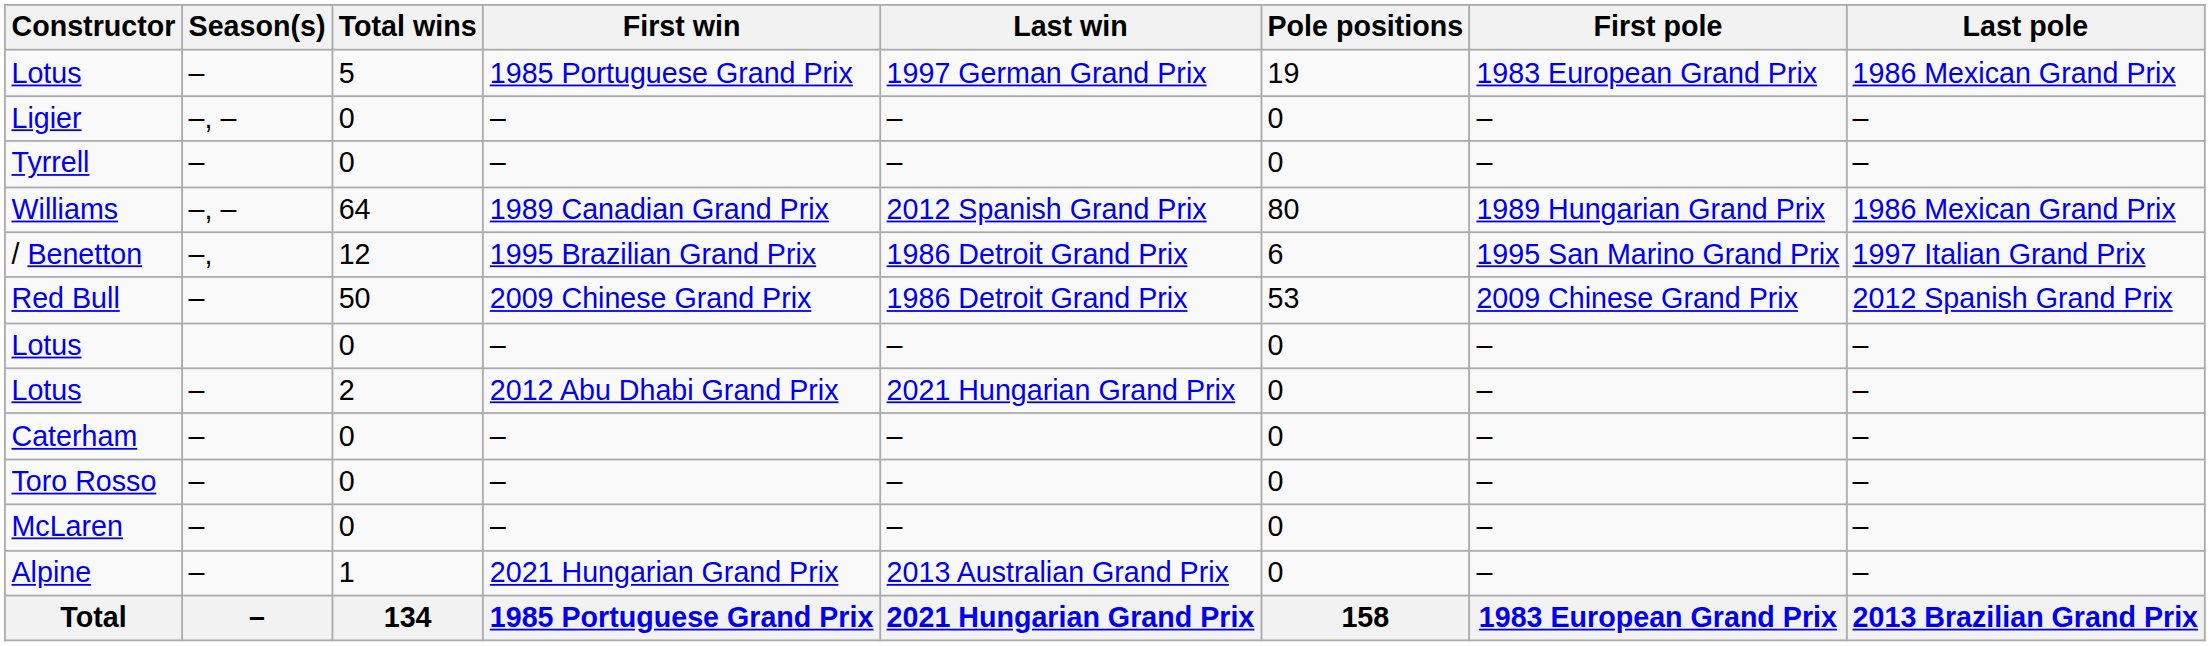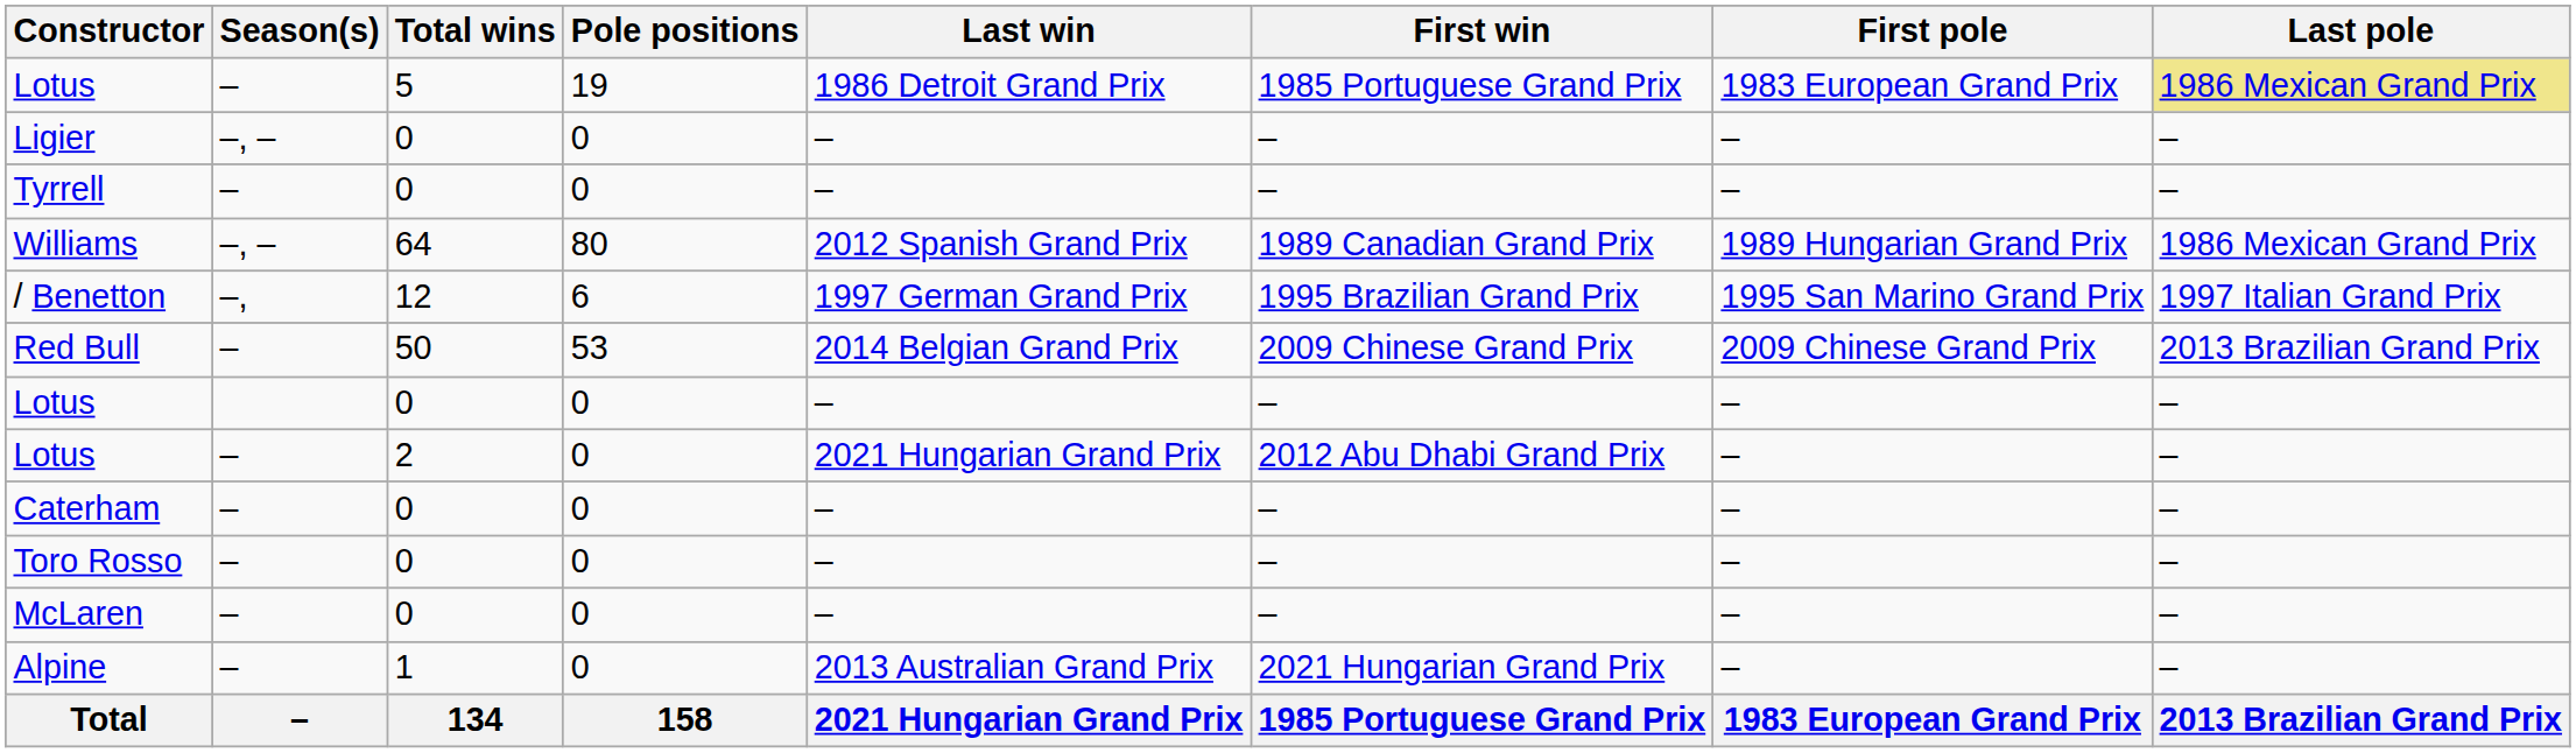columns swapped: First win <-> Pole positions
Lotus / 5 | Last win: 1997 German Grand Prix -> 1986 Detroit Grand Prix
Lotus / 5 | Last pole: no background -> khaki background
/ Benetton | Last win: 1986 Detroit Grand Prix -> 1997 German Grand Prix
Red Bull | Last win: 1986 Detroit Grand Prix -> 2014 Belgian Grand Prix
Red Bull | Last pole: 2012 Spanish Grand Prix -> 2013 Brazilian Grand Prix
